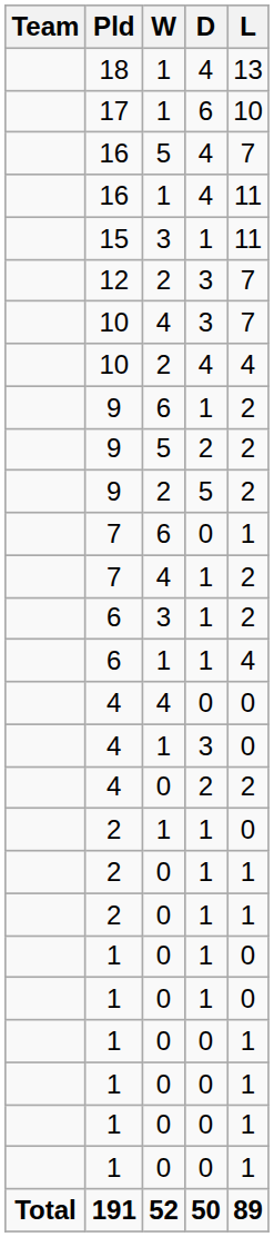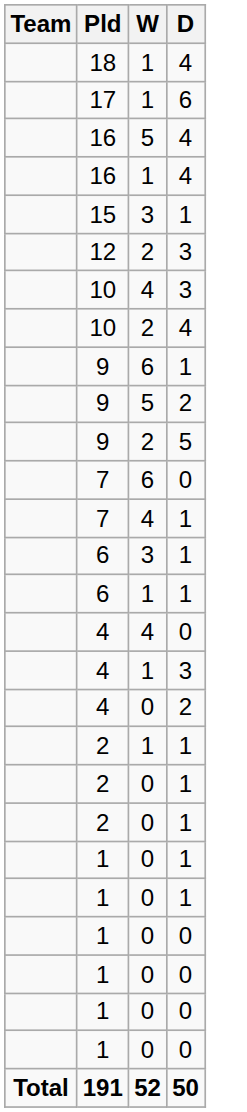- column: L | 13 | 10 | 7 | 11 | 11 | 7 | 7 | 4 | 2 | 2 | 2 | 1 | 2 | 2 | 4 | 0 | 0 | 2 | 0 | 1 | 1 | 0 | 0 | 1 | 1 | 1 | 1 | 89
